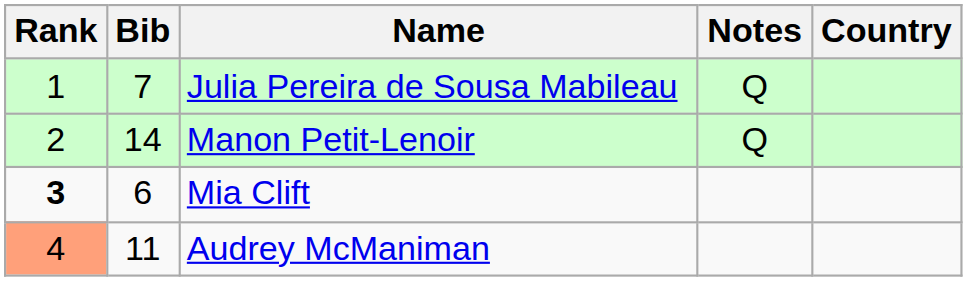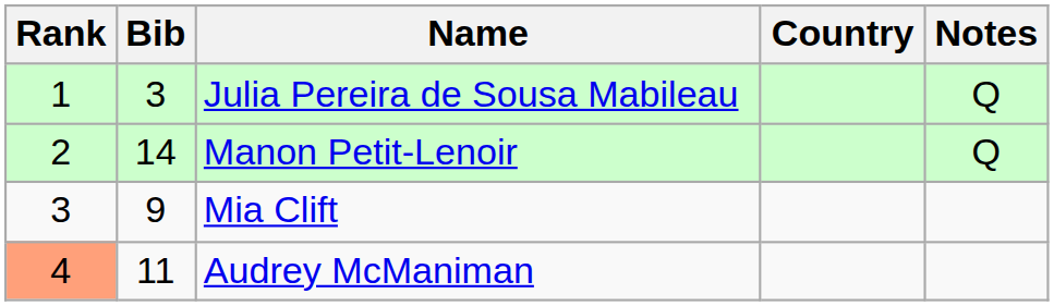columns swapped: Country <-> Notes
Julia Pereira de Sousa Mabileau | Bib: 7 -> 3
Mia Clift | Rank: bold -> normal
Mia Clift | Bib: 6 -> 9
